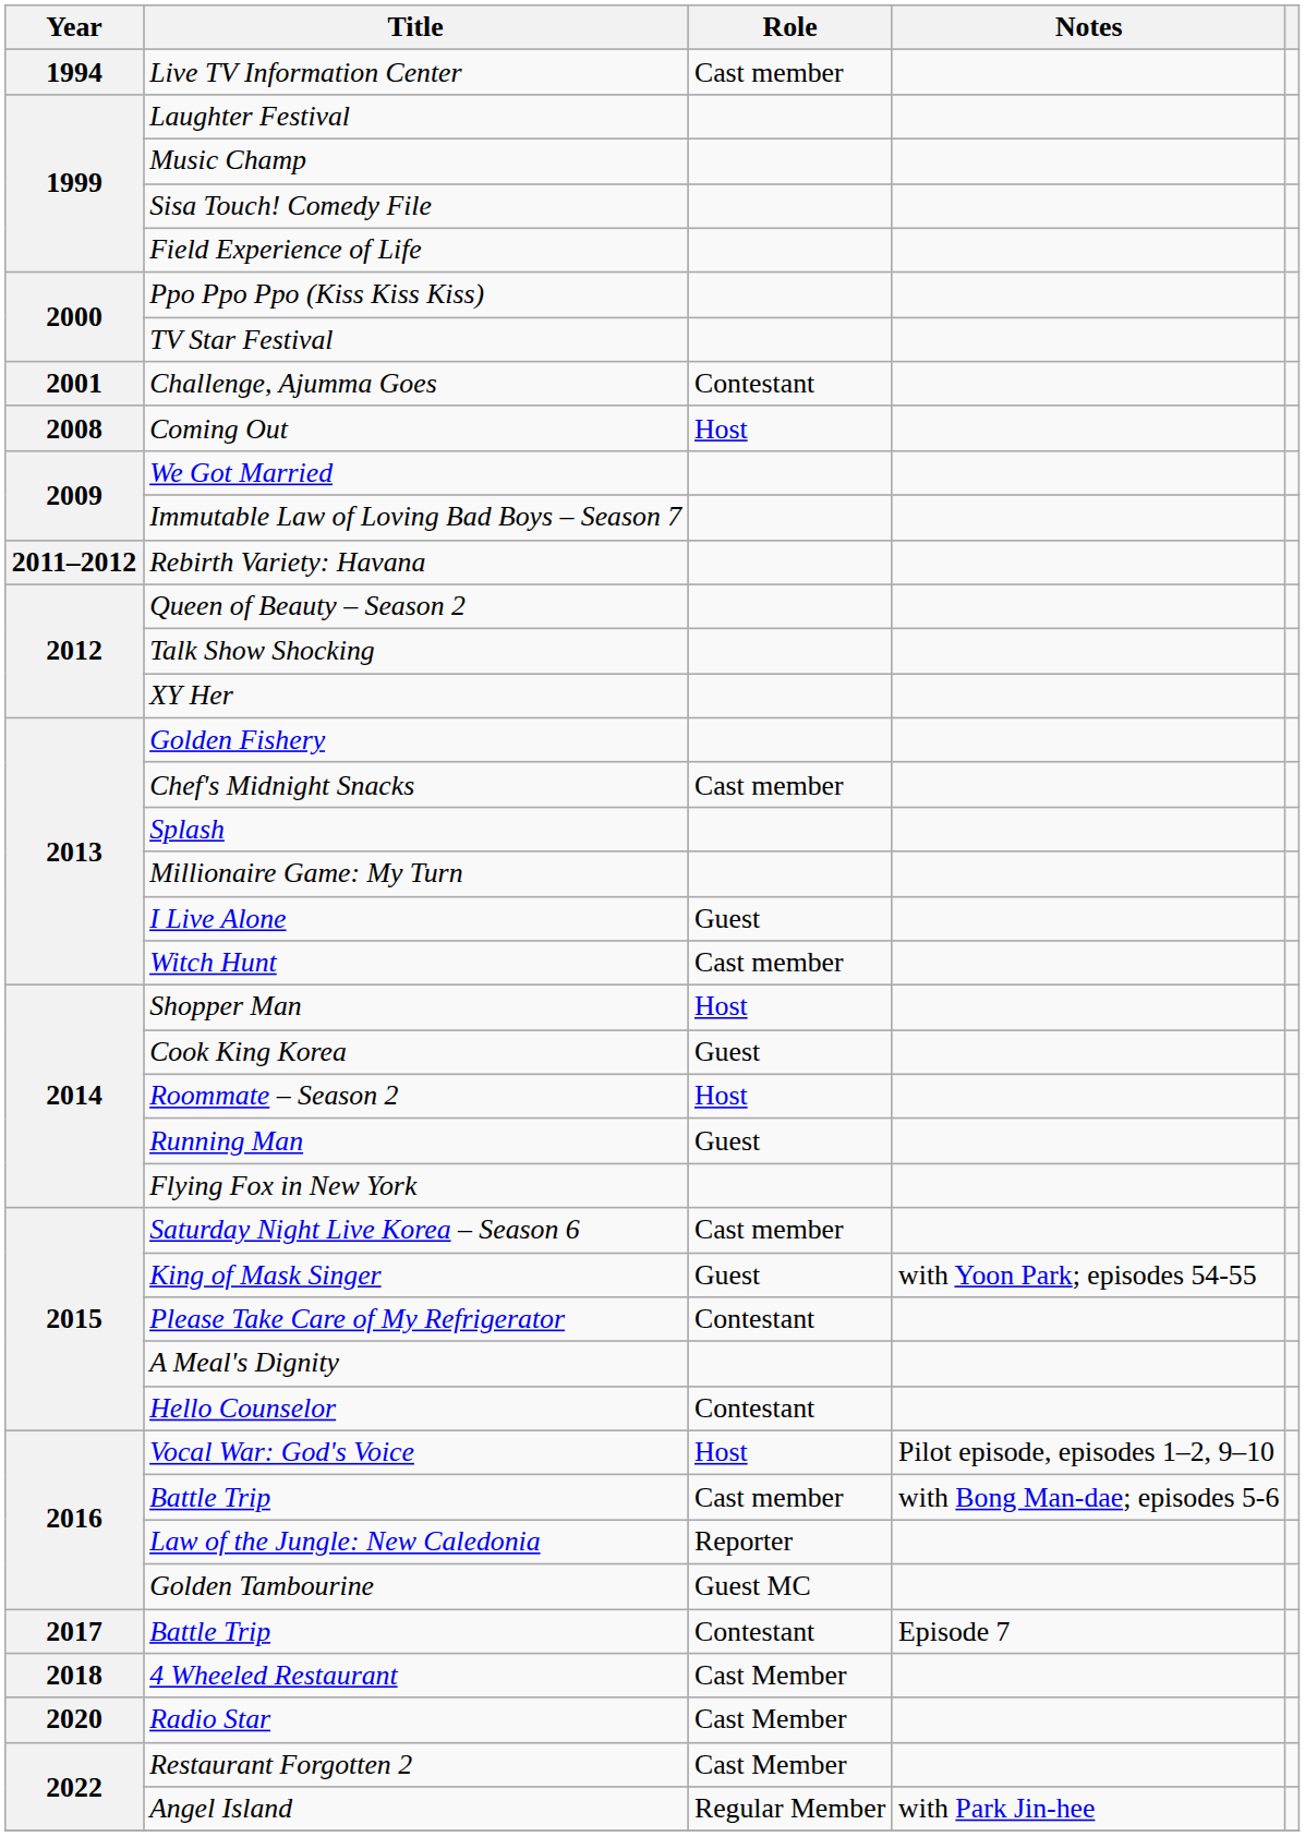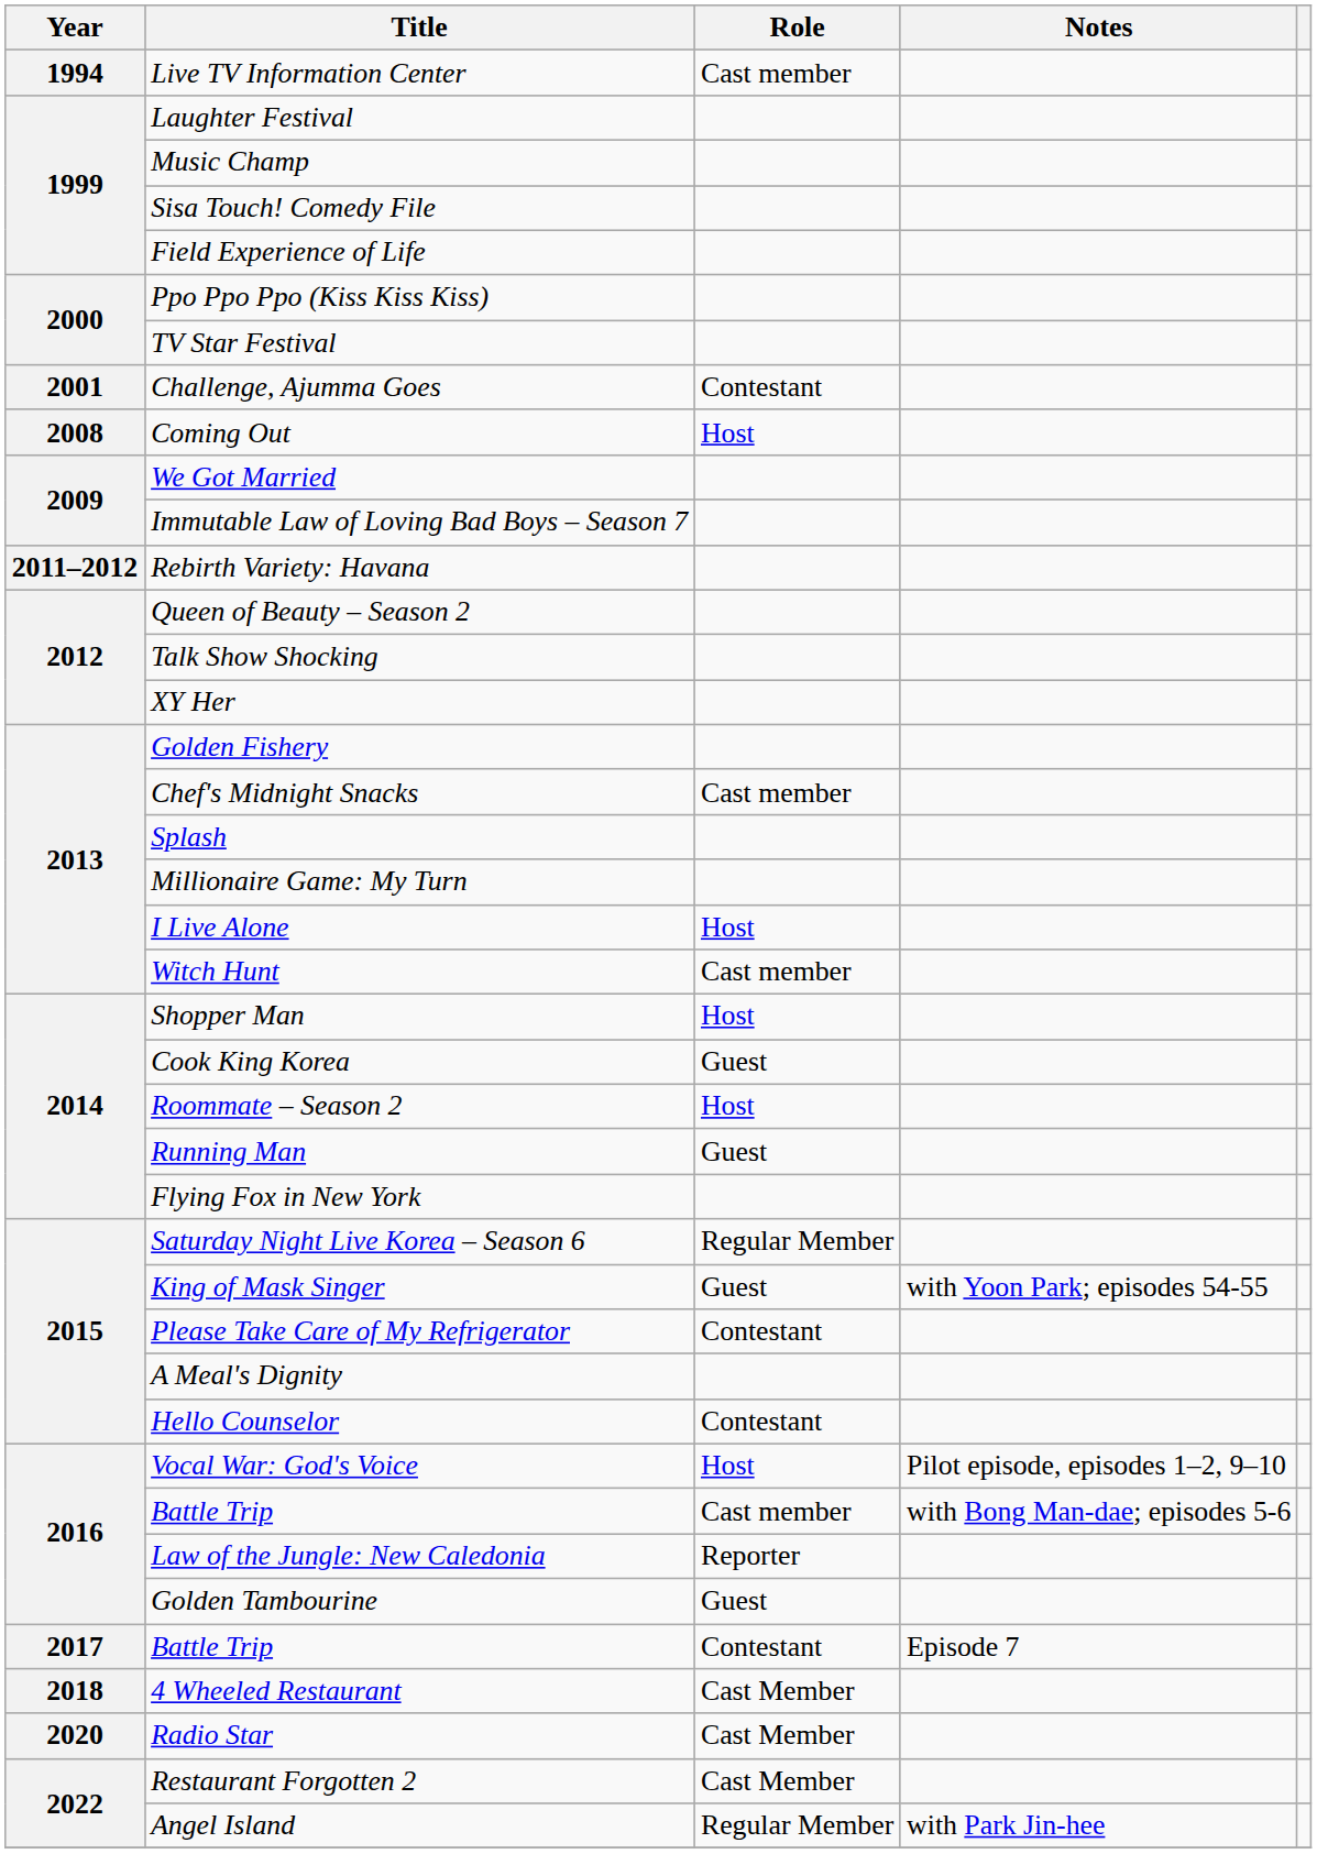I Live Alone | Role: Guest -> Host
Saturday Night Live Korea – Season 6 | Role: Cast member -> Regular Member
Golden Tambourine | Role: Guest MC -> Guest
